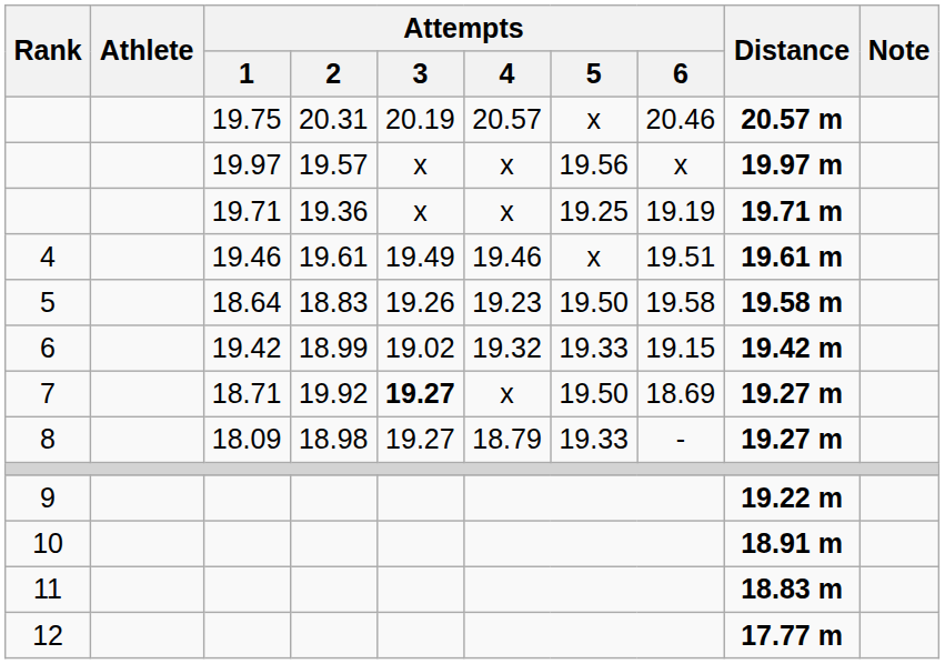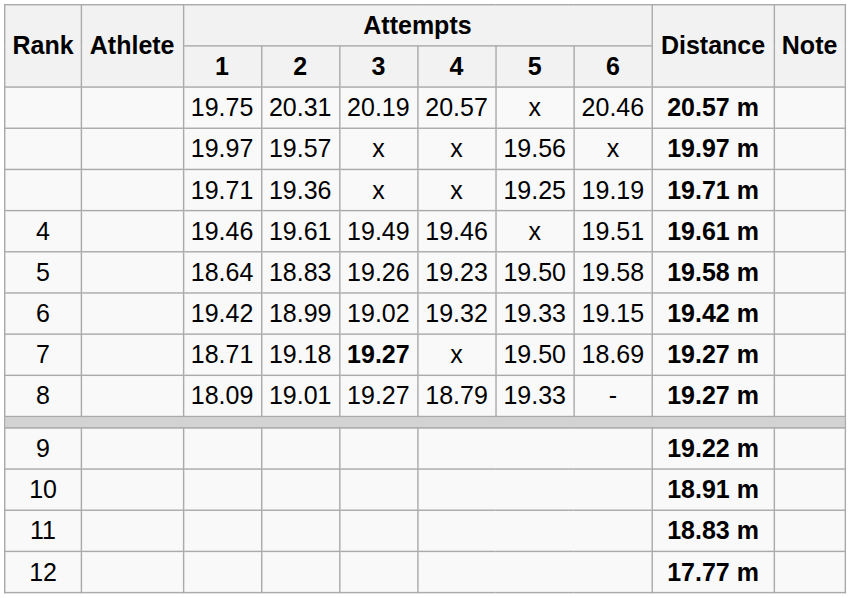7 | Attempts / 2: 19.92 -> 19.18
8 | Attempts / 2: 18.98 -> 19.01
